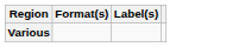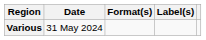+ column: Date | 31 May 2024
